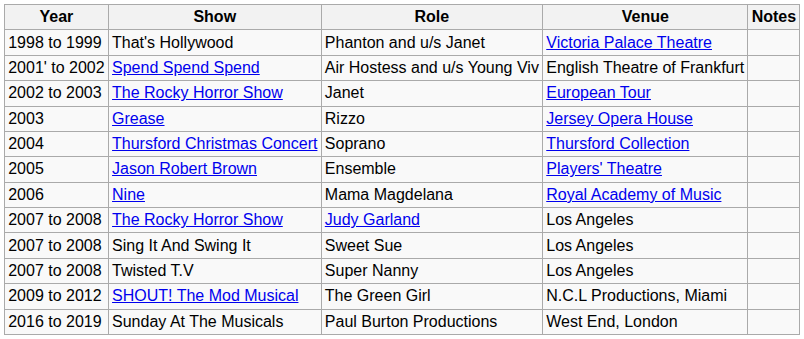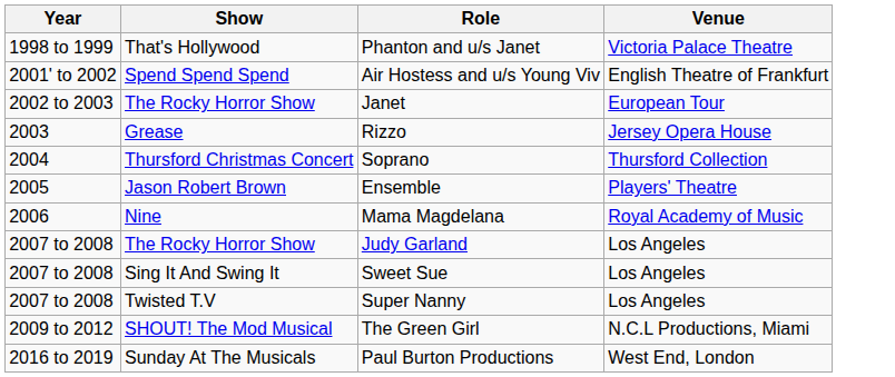- column: Notes
